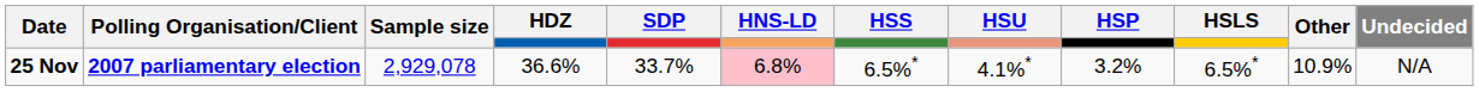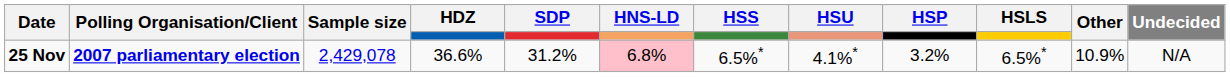25 Nov | Sample size: 2,929,078 -> 2,429,078
25 Nov | SDP: 33.7% -> 31.2%
